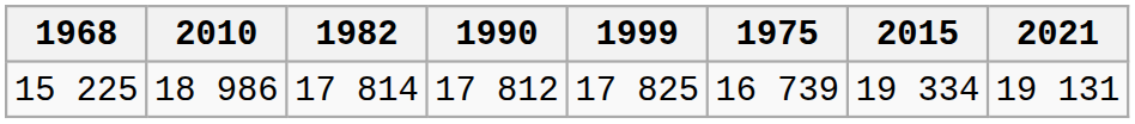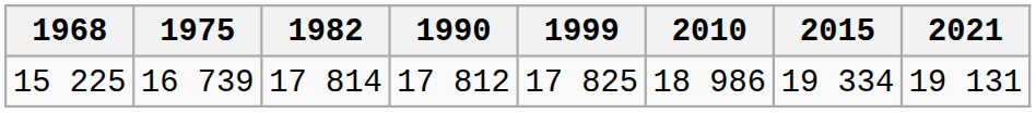columns swapped: 1975 <-> 2010
